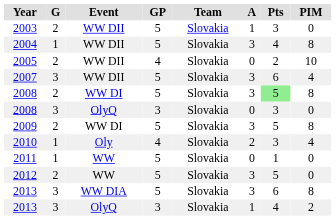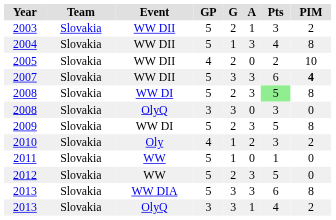columns swapped: Team <-> G
2003 | PIM: 0 -> 2
2007 | PIM: normal -> bold
2010 | PIM: 4 -> 2
